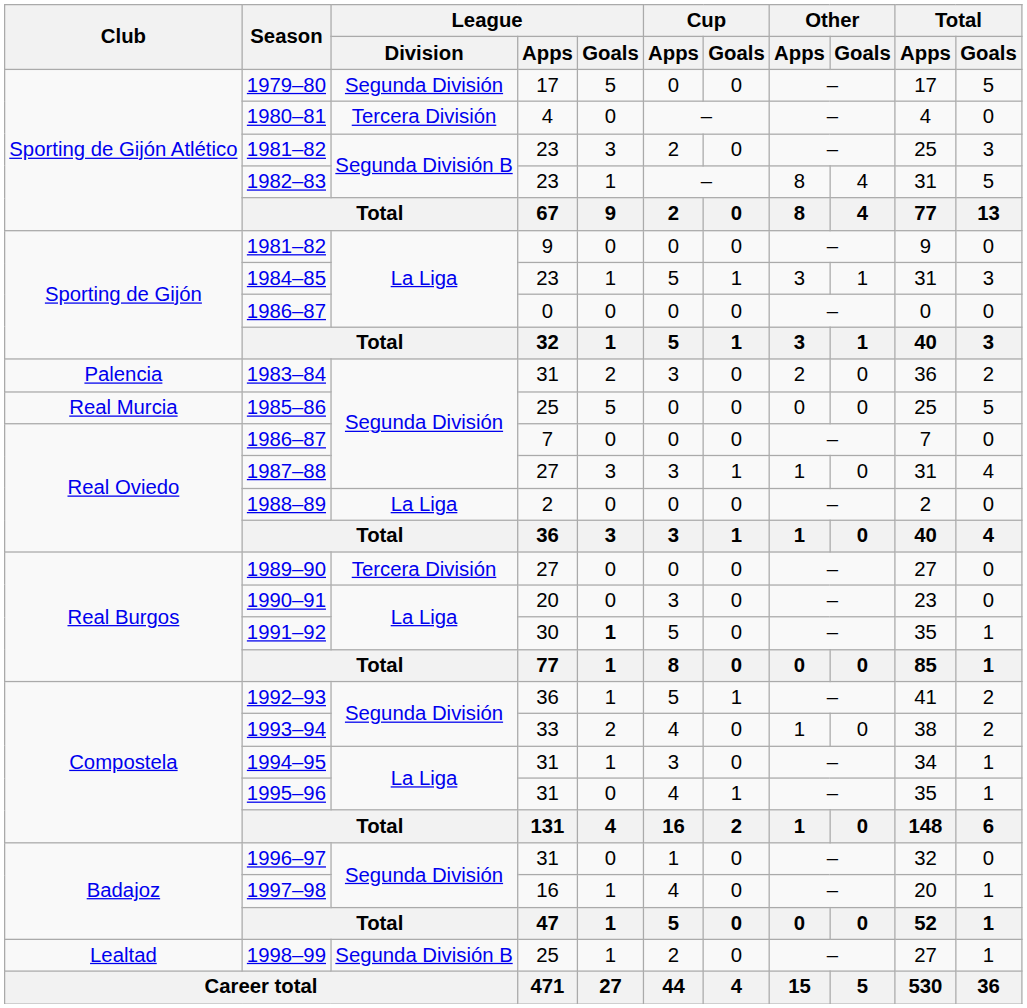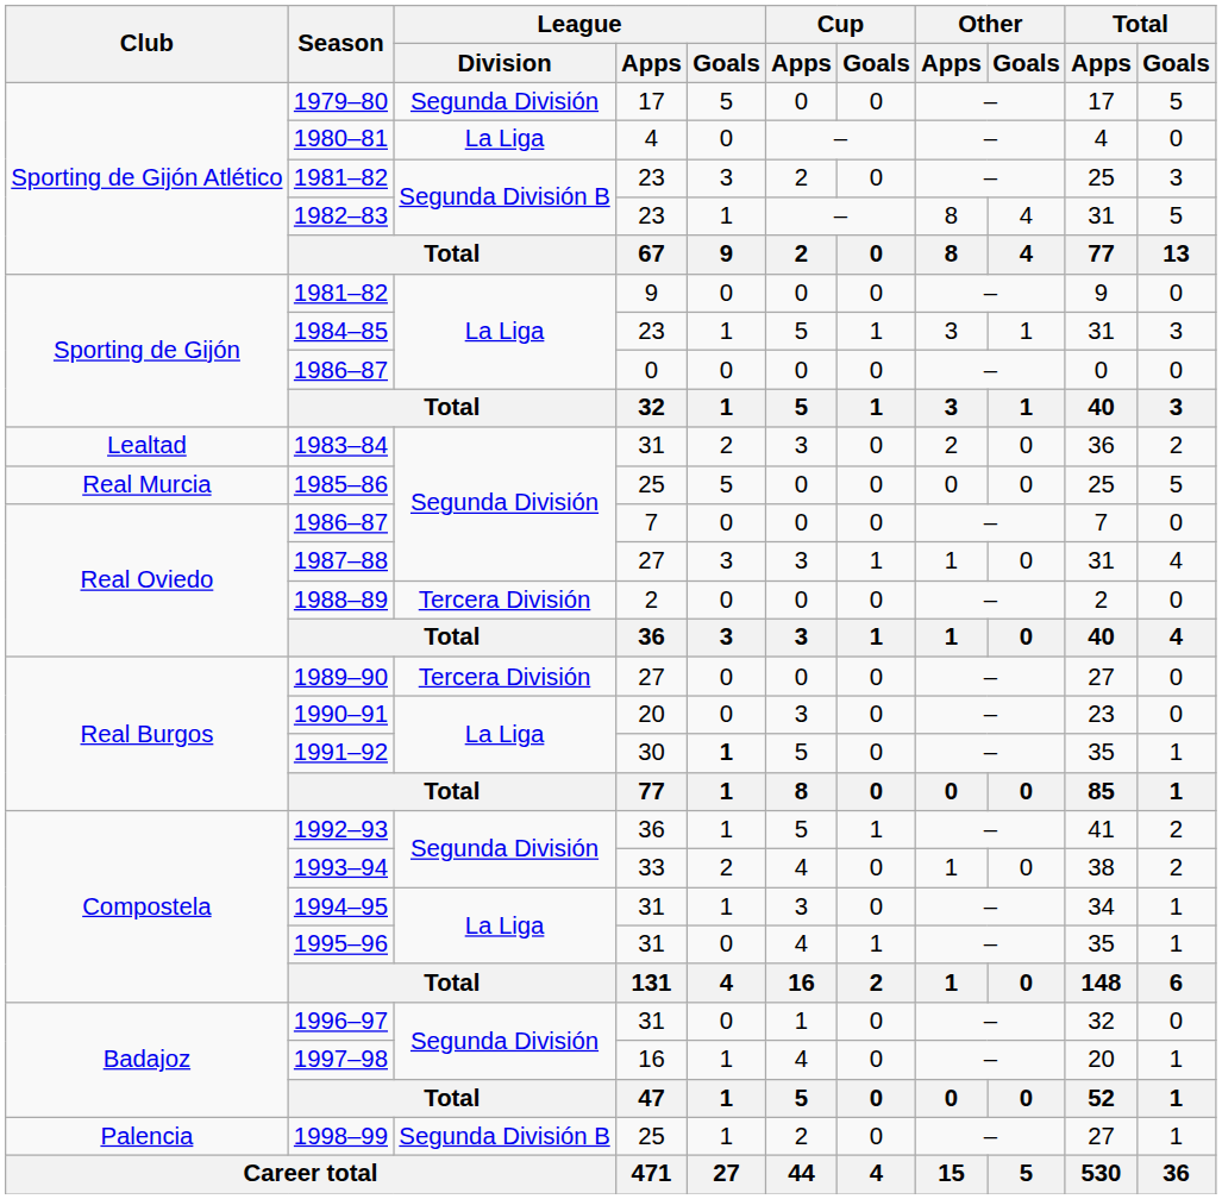1980–81 | League / Division: Tercera División -> La Liga
1983–84 | Club: Palencia -> Lealtad
1988–89 | League / Division: La Liga -> Tercera División
1998–99 | Club: Lealtad -> Palencia
